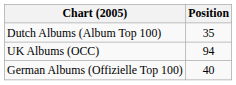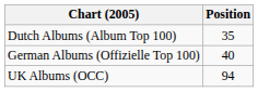rows swapped: German Albums (Offizielle Top 100) <-> UK Albums (OCC)
